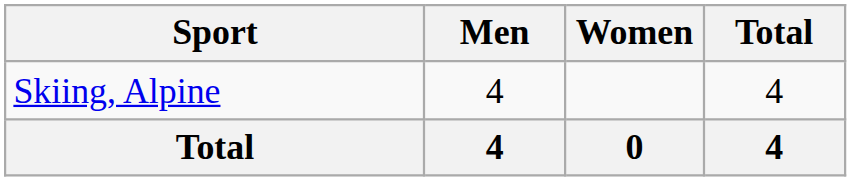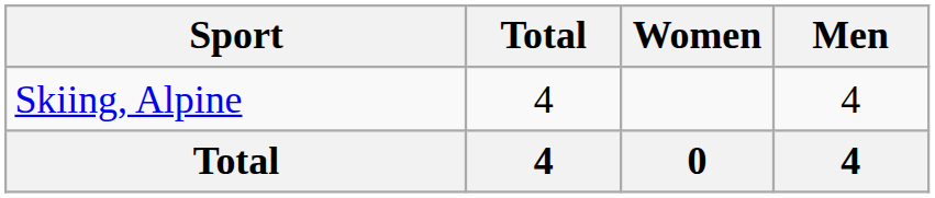columns swapped: Men <-> Total
